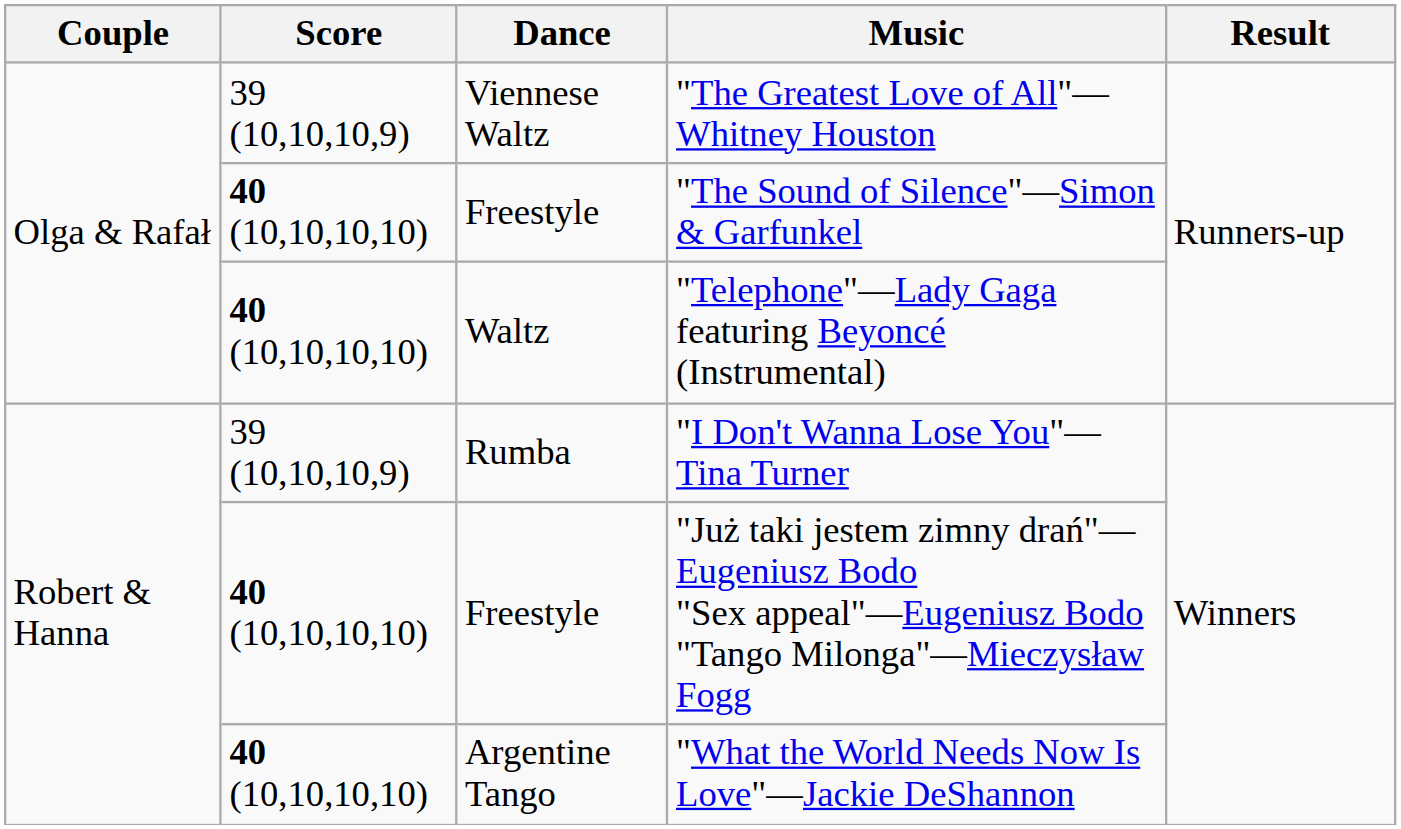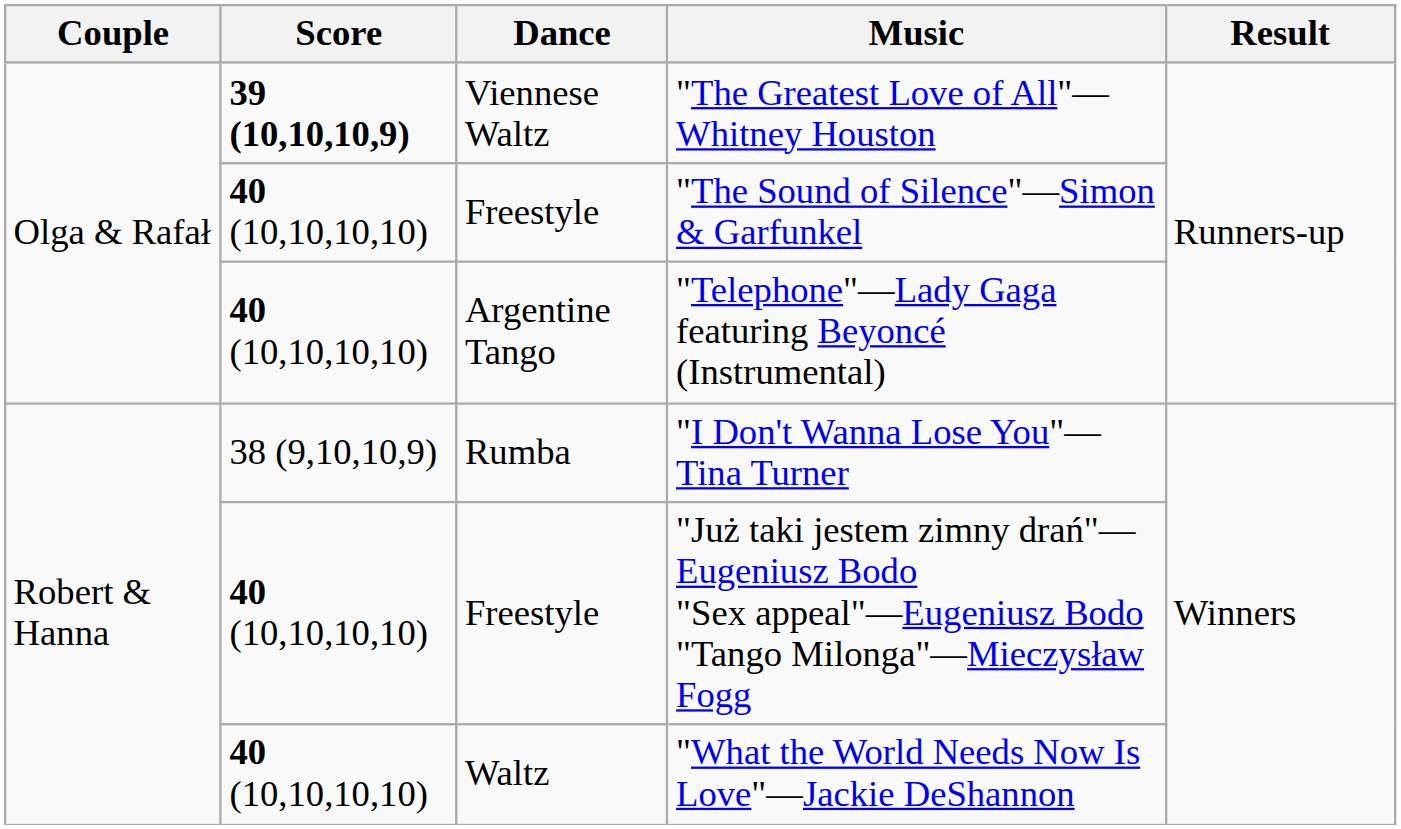"The Greatest Love of All"—Whitney Houston | Score: normal -> bold
"Telephone"—Lady Gaga featuring Beyoncé (Instrumental) | Dance: Waltz -> Argentine Tango
"I Don't Wanna Lose You"—Tina Turner | Score: 39 (10,10,10,9) -> 38 (9,10,10,9)
"What the World Needs Now Is Love"—Jackie DeShannon | Dance: Argentine Tango -> Waltz
